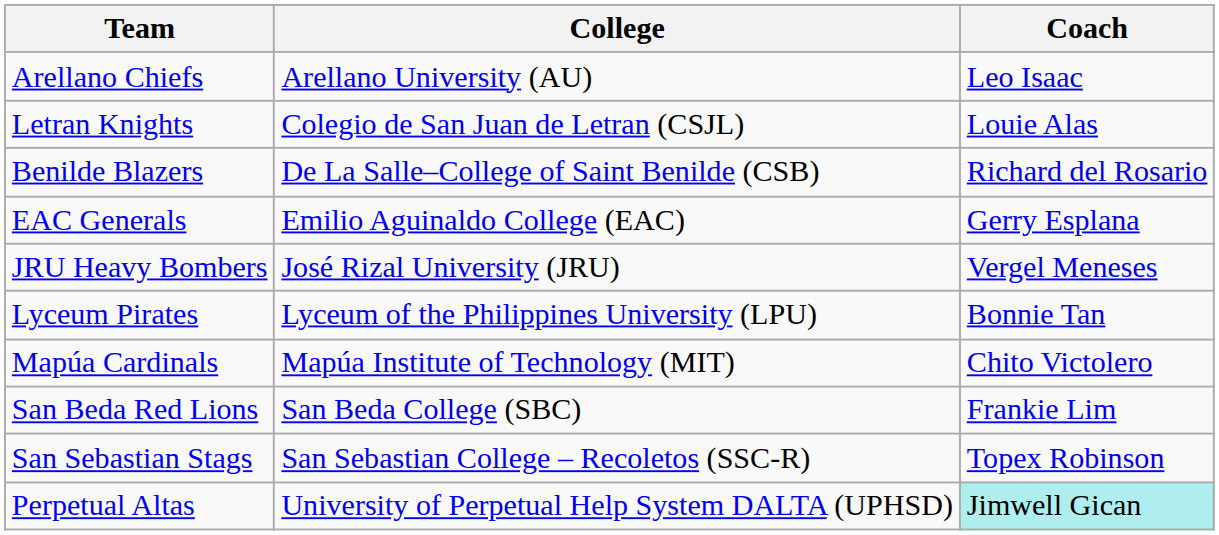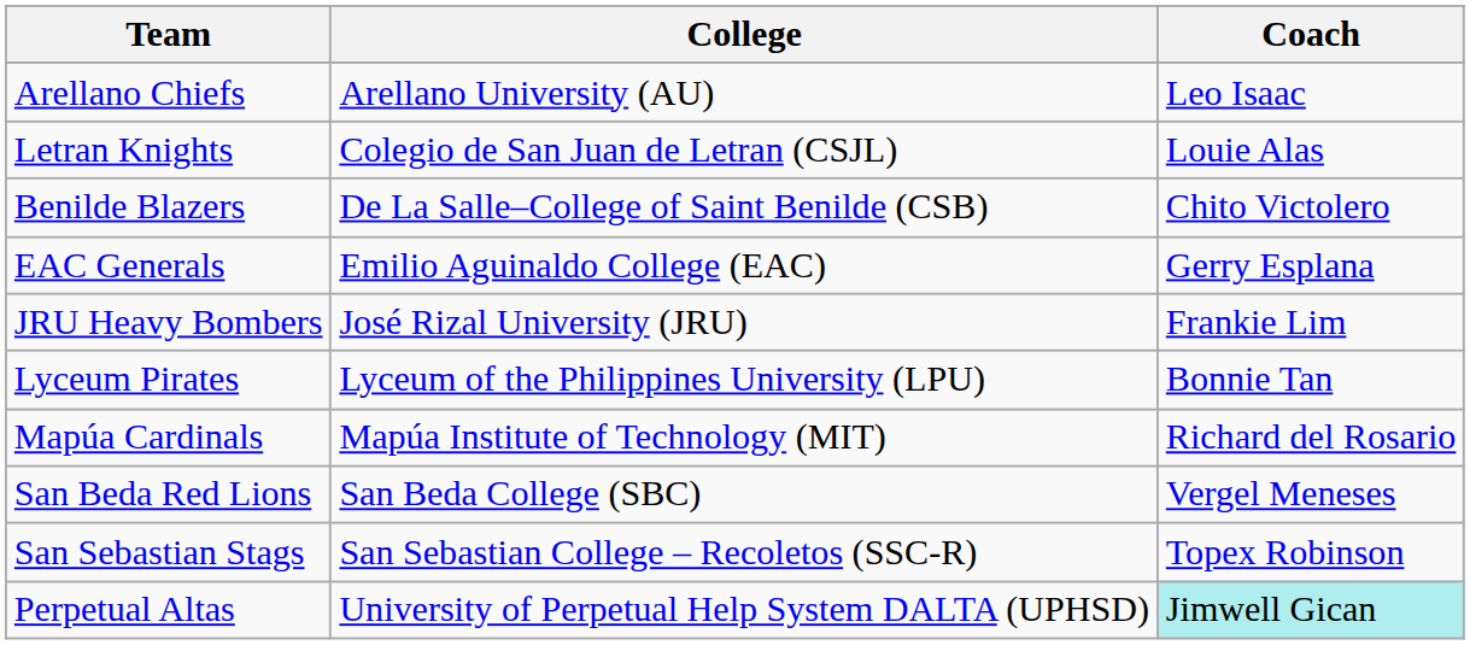Benilde Blazers | Coach: Richard del Rosario -> Chito Victolero
JRU Heavy Bombers | Coach: Vergel Meneses -> Frankie Lim
Mapúa Cardinals | Coach: Chito Victolero -> Richard del Rosario
San Beda Red Lions | Coach: Frankie Lim -> Vergel Meneses
